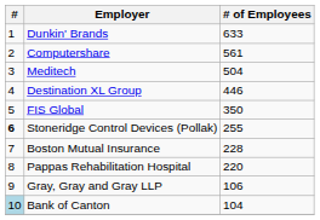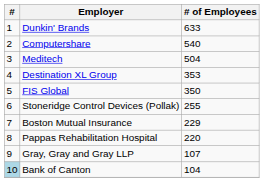Computershare | # of Employees: 561 -> 540
Destination XL Group | # of Employees: 446 -> 353
Stoneridge Control Devices (Pollak) | #: bold -> normal
Boston Mutual Insurance | # of Employees: 228 -> 229
Gray, Gray and Gray LLP | # of Employees: 106 -> 107
